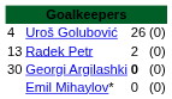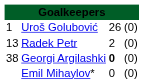Uroš Golubović | column 1: 4 -> 1
Georgi Argilashki | column 1: 30 -> 38
